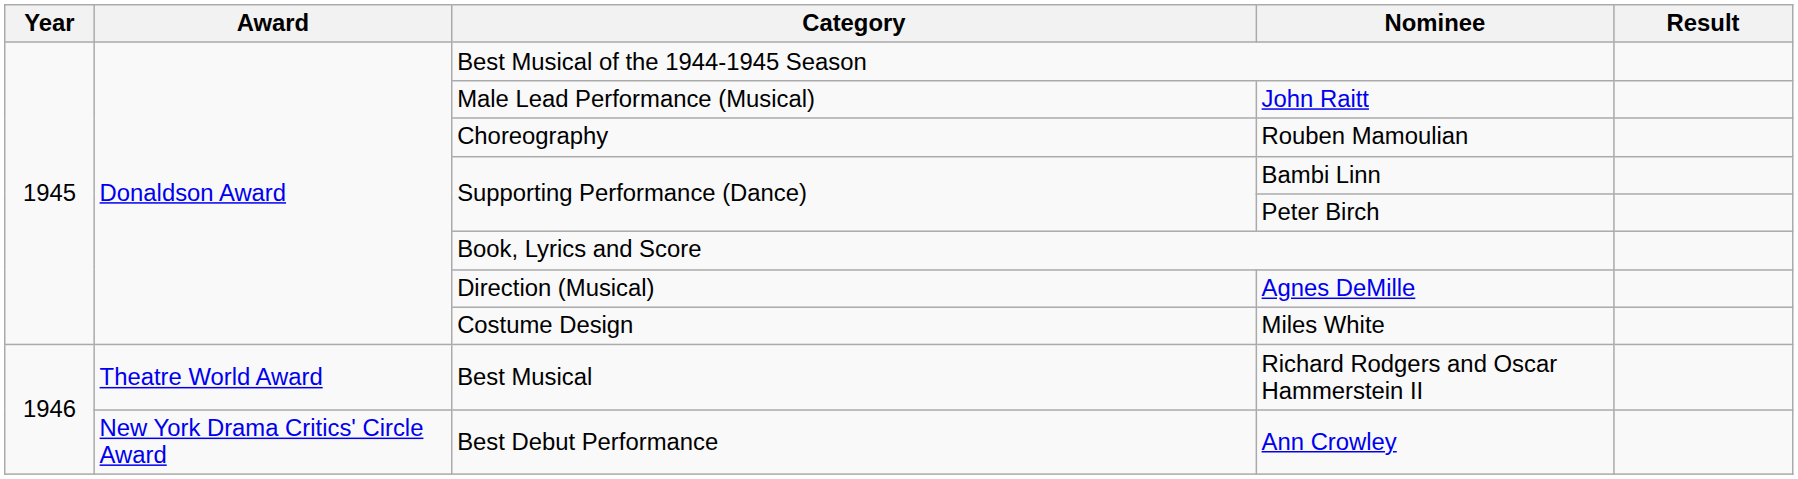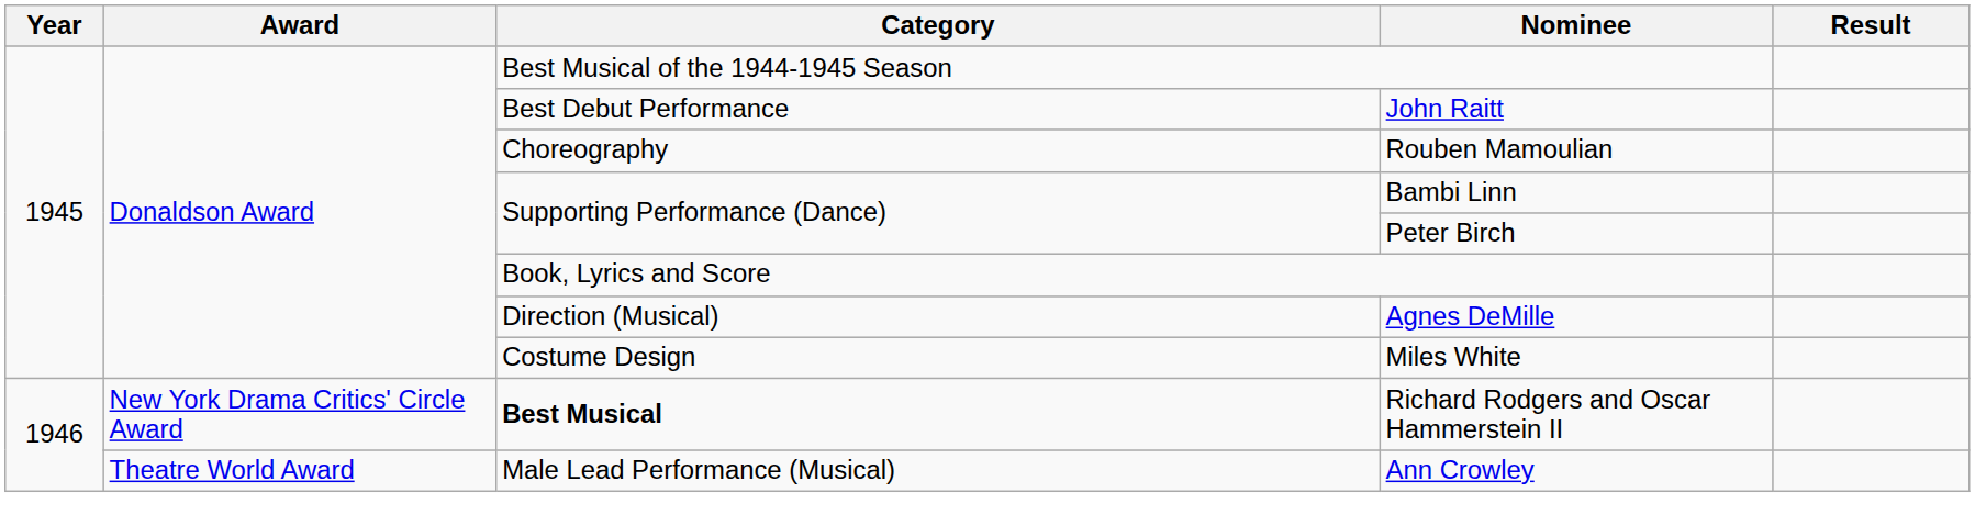John Raitt | Category: Male Lead Performance (Musical) -> Best Debut Performance
Richard Rodgers and Oscar Hammerstein II | Award: Theatre World Award -> New York Drama Critics' Circle Award
Richard Rodgers and Oscar Hammerstein II | Category: normal -> bold
Ann Crowley | Award: New York Drama Critics' Circle Award -> Theatre World Award
Ann Crowley | Category: Best Debut Performance -> Male Lead Performance (Musical)
